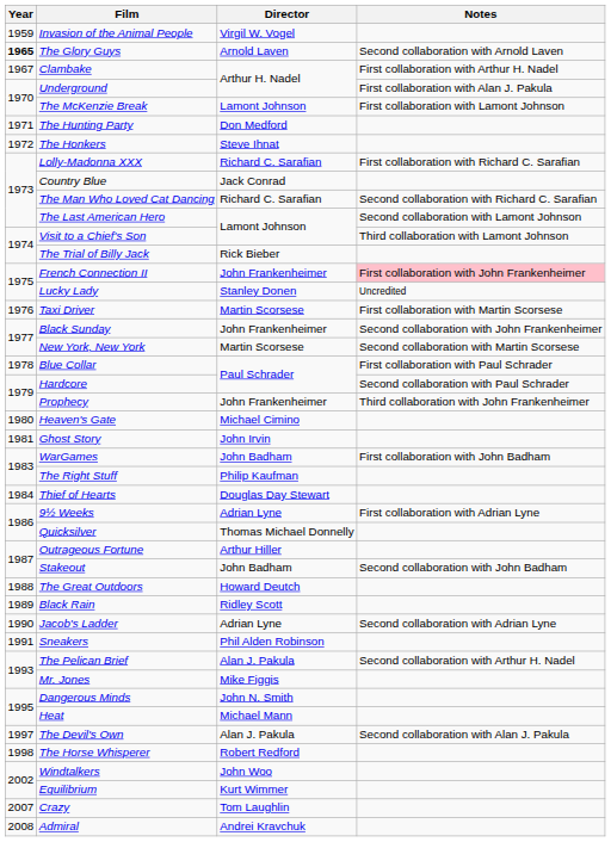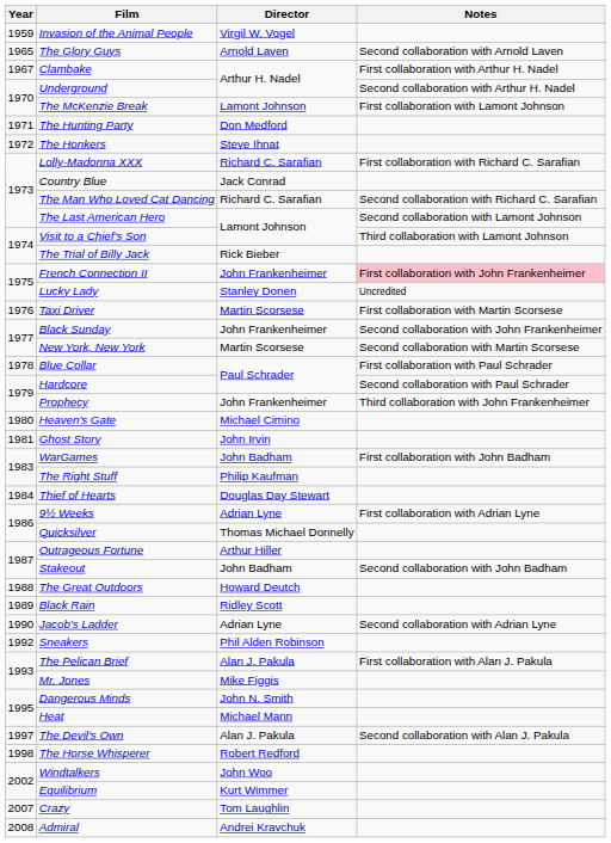The Glory Guys | Year: bold -> normal
Underground | Notes: First collaboration with Alan J. Pakula -> Second collaboration with Arthur H. Nadel
Sneakers | Year: 1991 -> 1992
The Pelican Brief | Notes: Second collaboration with Arthur H. Nadel -> First collaboration with Alan J. Pakula
